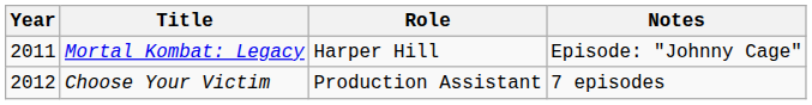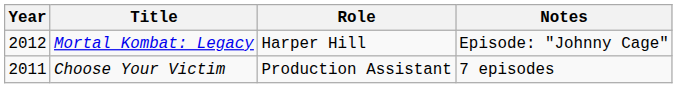Mortal Kombat: Legacy | Year: 2011 -> 2012
Choose Your Victim | Year: 2012 -> 2011
